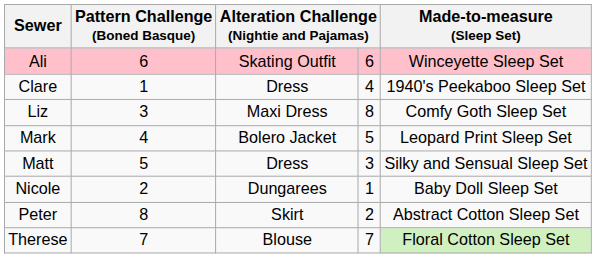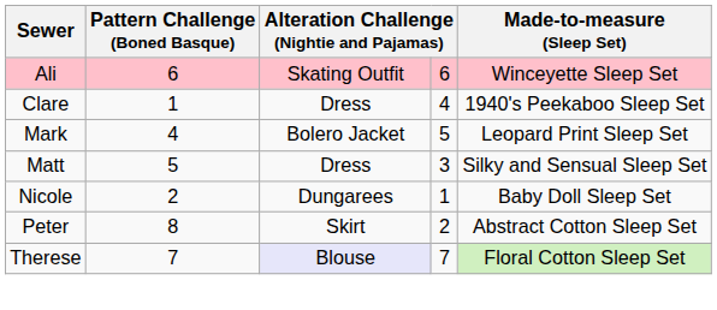- row: Liz | 3 | Maxi Dress | 8 | Comfy Goth Sleep Set
Therese | column 3: no background -> lavender background
